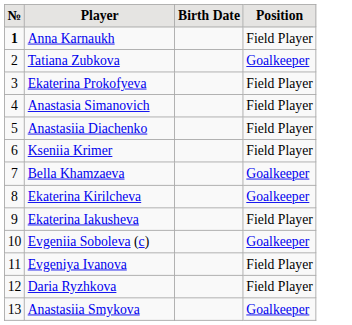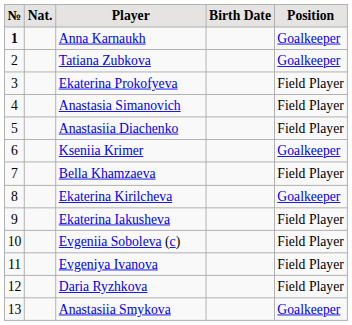+ column: Nat.
Anna Karnaukh | Position: Field Player -> Goalkeeper
Kseniia Krimer | Position: Field Player -> Goalkeeper
Bella Khamzaeva | Position: Goalkeeper -> Field Player
Evgeniia Soboleva (c) | Position: Goalkeeper -> Field Player
